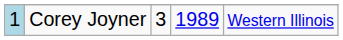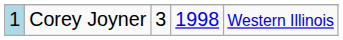Corey Joyner | column 4: 1989 -> 1998
